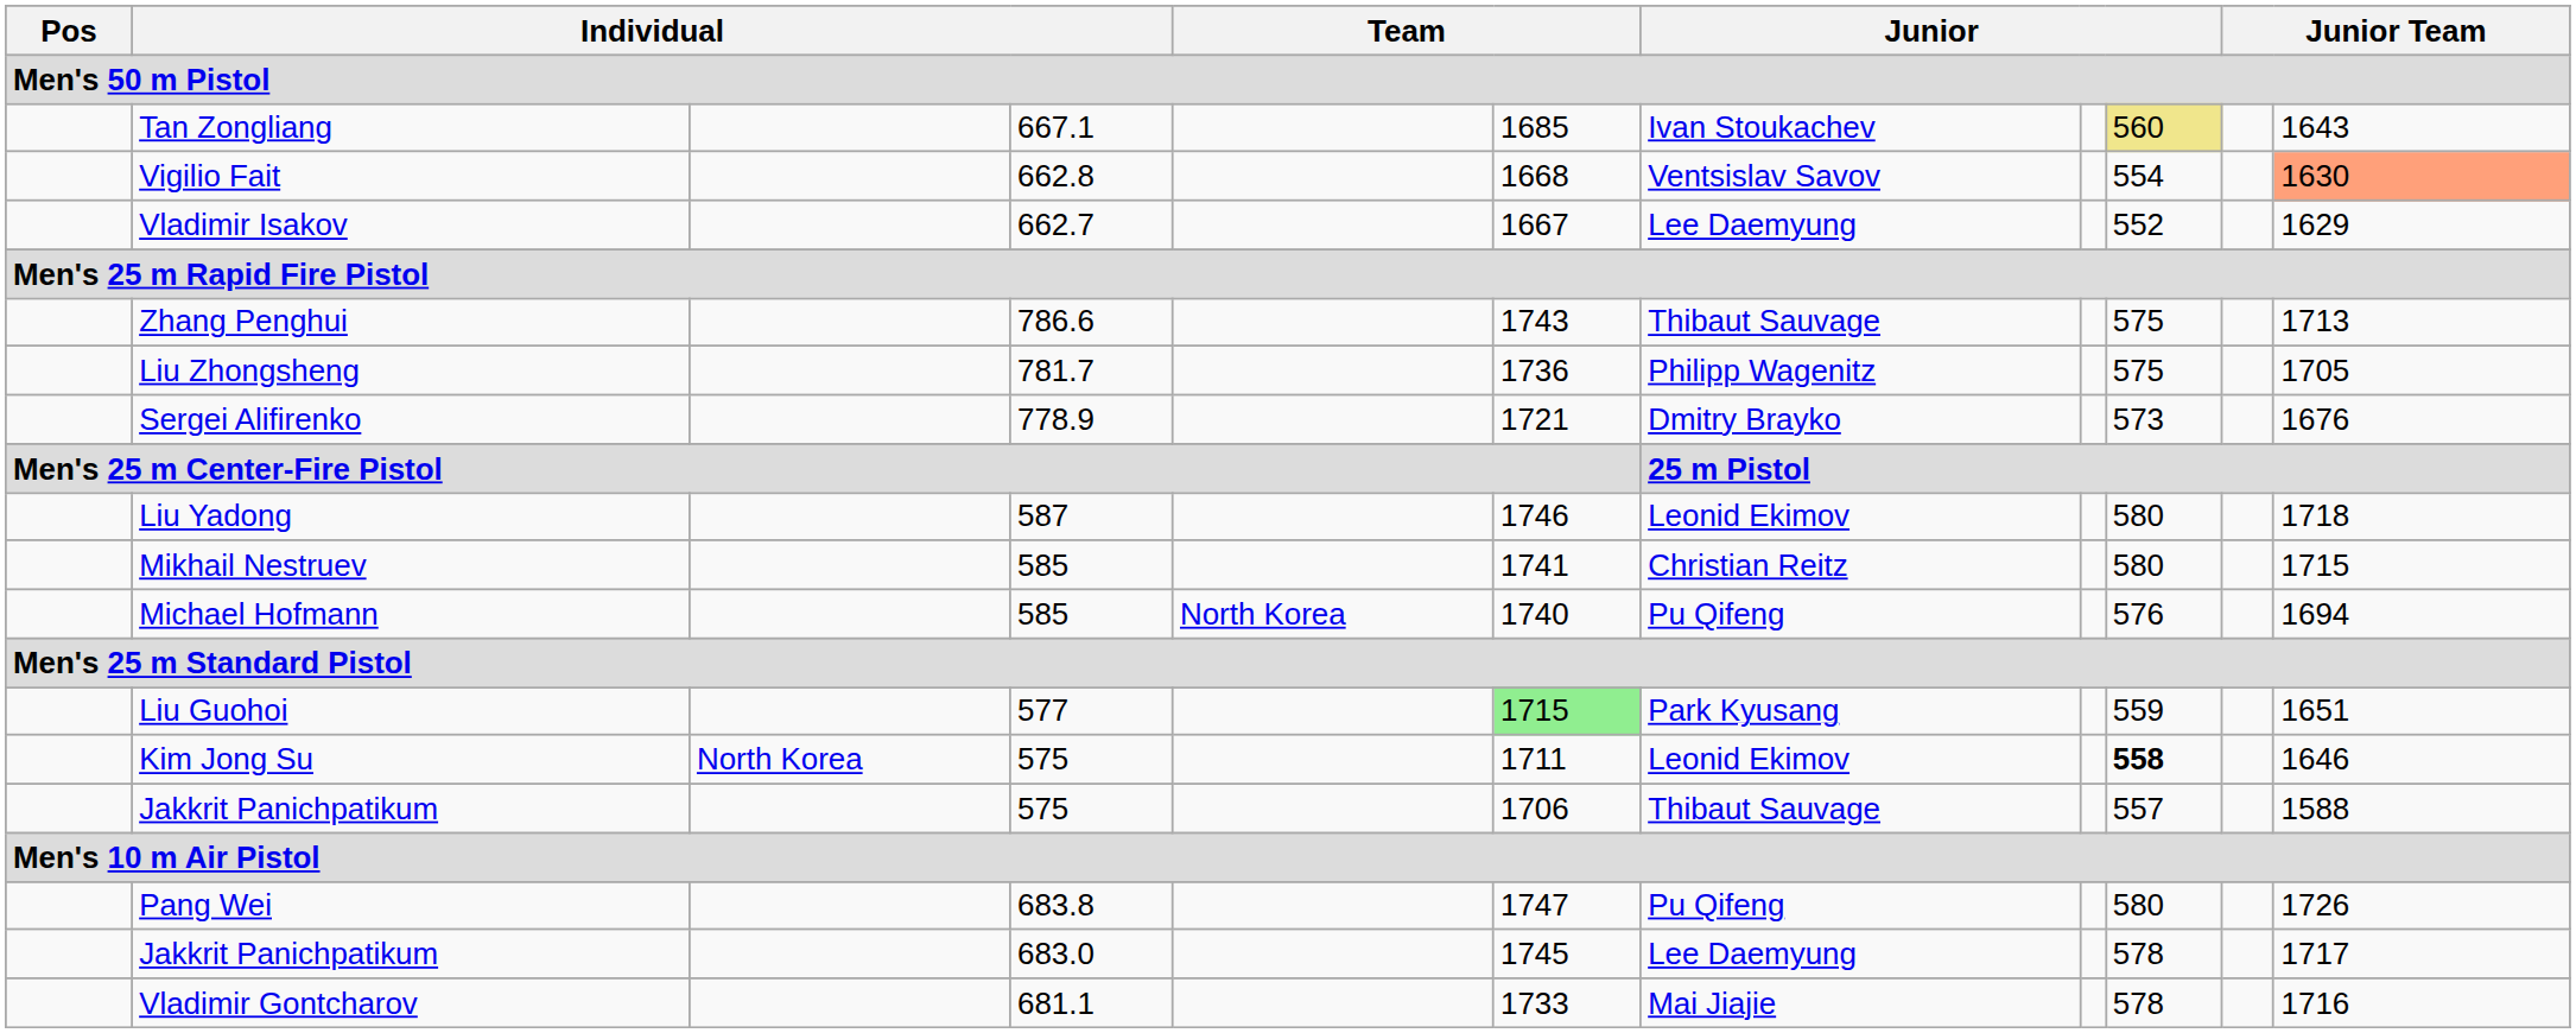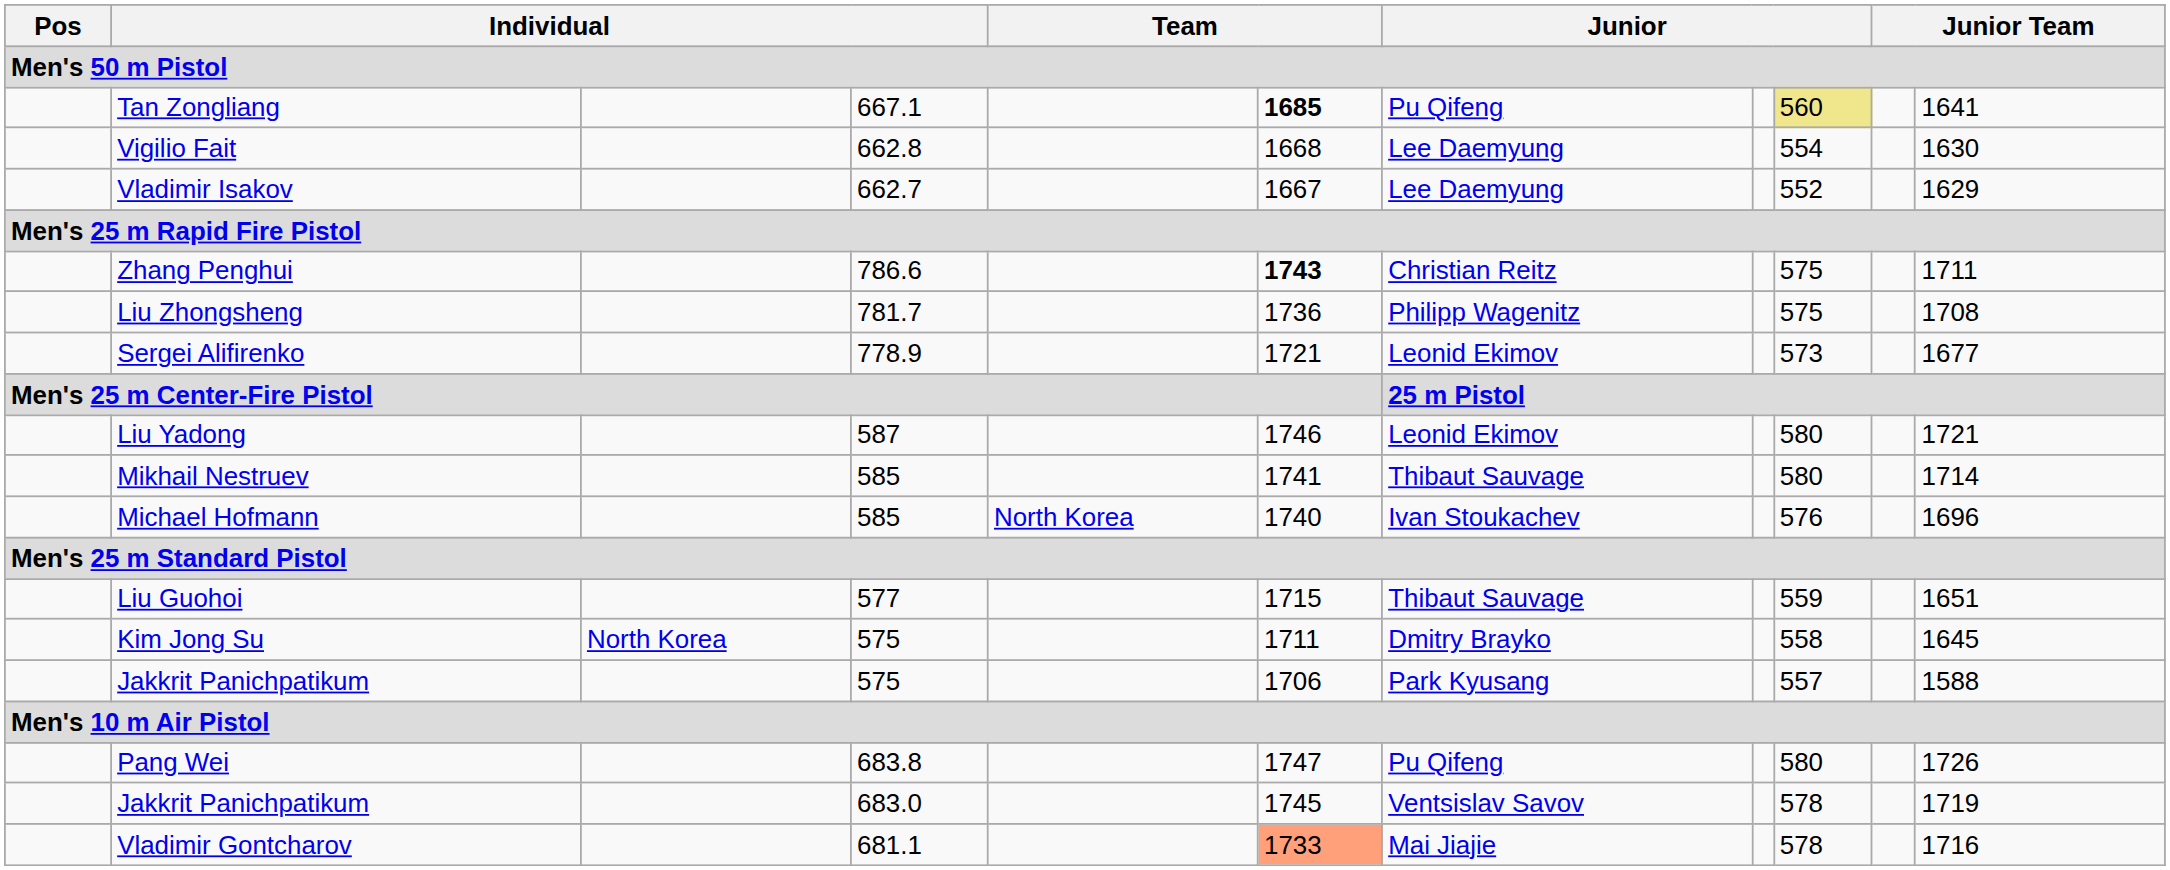Tan Zongliang | column 6: normal -> bold
Tan Zongliang | column 7: Ivan Stoukachev -> Pu Qifeng
Tan Zongliang | column 11: 1643 -> 1641
Vigilio Fait | column 7: Ventsislav Savov -> Lee Daemyung
Vigilio Fait | column 11: lightsalmon background -> no background
Zhang Penghui | column 6: normal -> bold
Zhang Penghui | column 7: Thibaut Sauvage -> Christian Reitz
Zhang Penghui | column 11: 1713 -> 1711
Liu Zhongsheng | column 11: 1705 -> 1708
Sergei Alifirenko | column 7: Dmitry Brayko -> Leonid Ekimov
Sergei Alifirenko | column 11: 1676 -> 1677
Liu Yadong | column 11: 1718 -> 1721
Mikhail Nestruev | column 7: Christian Reitz -> Thibaut Sauvage
Mikhail Nestruev | column 11: 1715 -> 1714
Michael Hofmann | column 7: Pu Qifeng -> Ivan Stoukachev
Michael Hofmann | column 11: 1694 -> 1696
Liu Guohoi | column 6: lightgreen background -> no background
Liu Guohoi | column 7: Park Kyusang -> Thibaut Sauvage
Kim Jong Su | column 7: Leonid Ekimov -> Dmitry Brayko
Kim Jong Su | column 9: bold -> normal
Kim Jong Su | column 11: 1646 -> 1645
Jakkrit Panichpatikum / 575 | column 7: Thibaut Sauvage -> Park Kyusang
Jakkrit Panichpatikum / 683.0 | column 7: Lee Daemyung -> Ventsislav Savov
Jakkrit Panichpatikum / 683.0 | column 11: 1717 -> 1719
Vladimir Gontcharov | column 6: no background -> lightsalmon background
